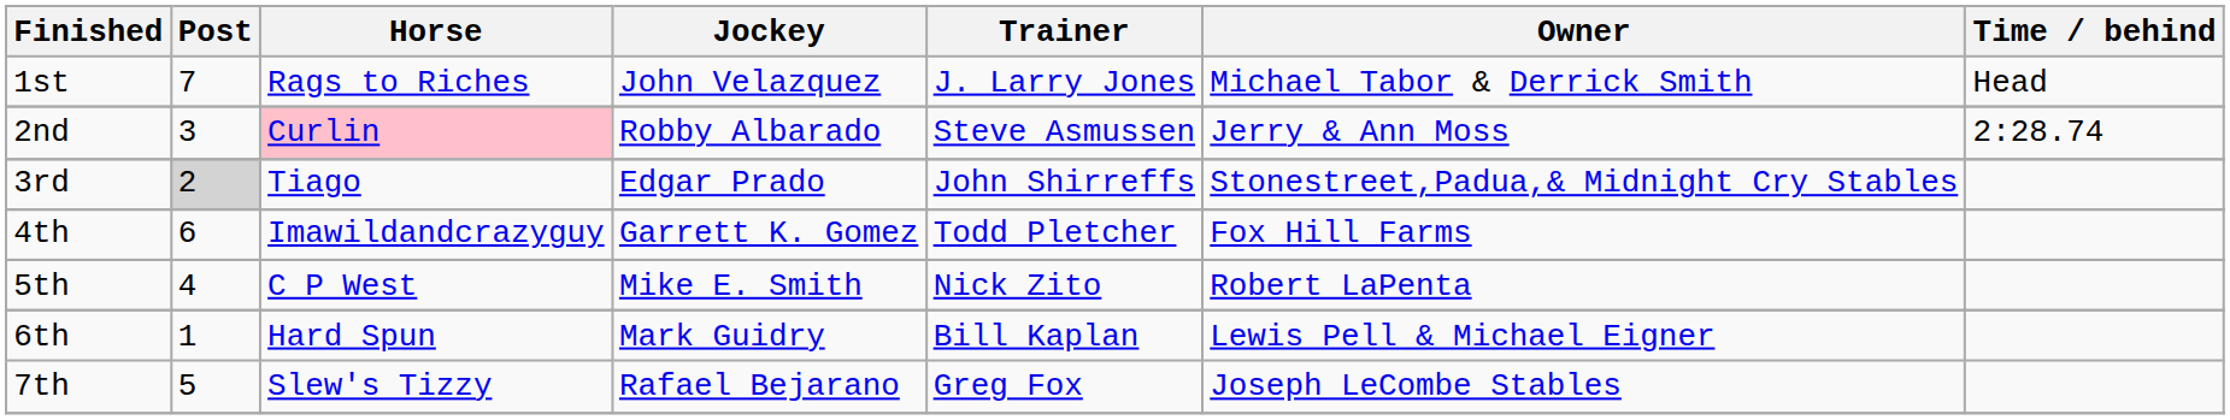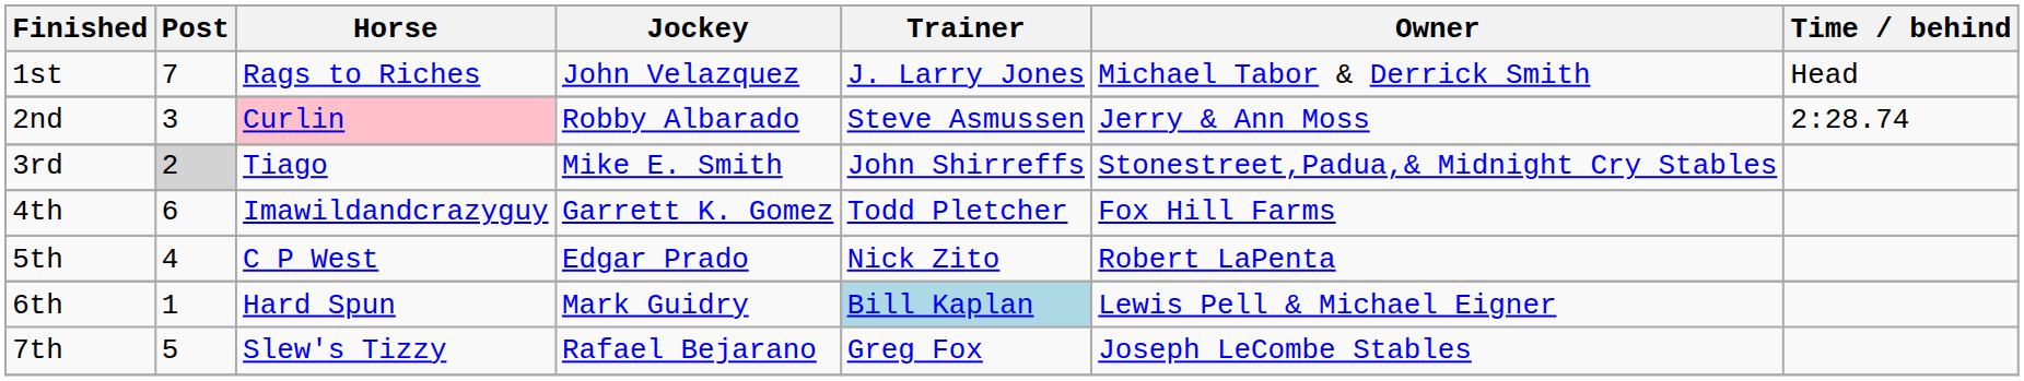3rd | Jockey: Edgar Prado -> Mike E. Smith
5th | Jockey: Mike E. Smith -> Edgar Prado
6th | Trainer: no background -> lightblue background
